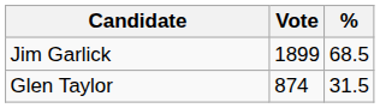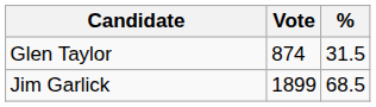rows swapped: Jim Garlick <-> Glen Taylor
